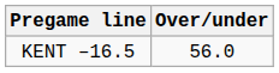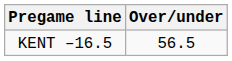KENT –16.5 | Over/under: 56.0 -> 56.5
